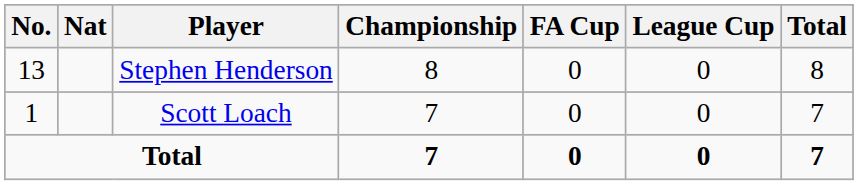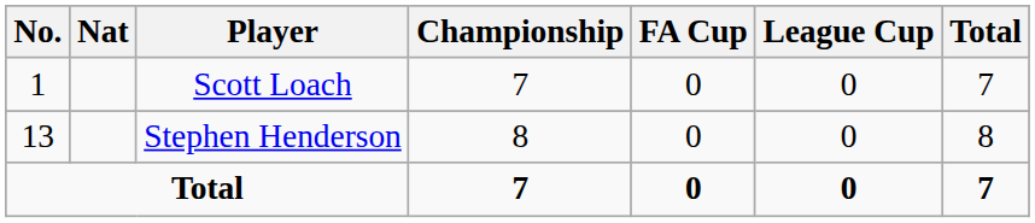rows swapped: Stephen Henderson <-> Scott Loach
